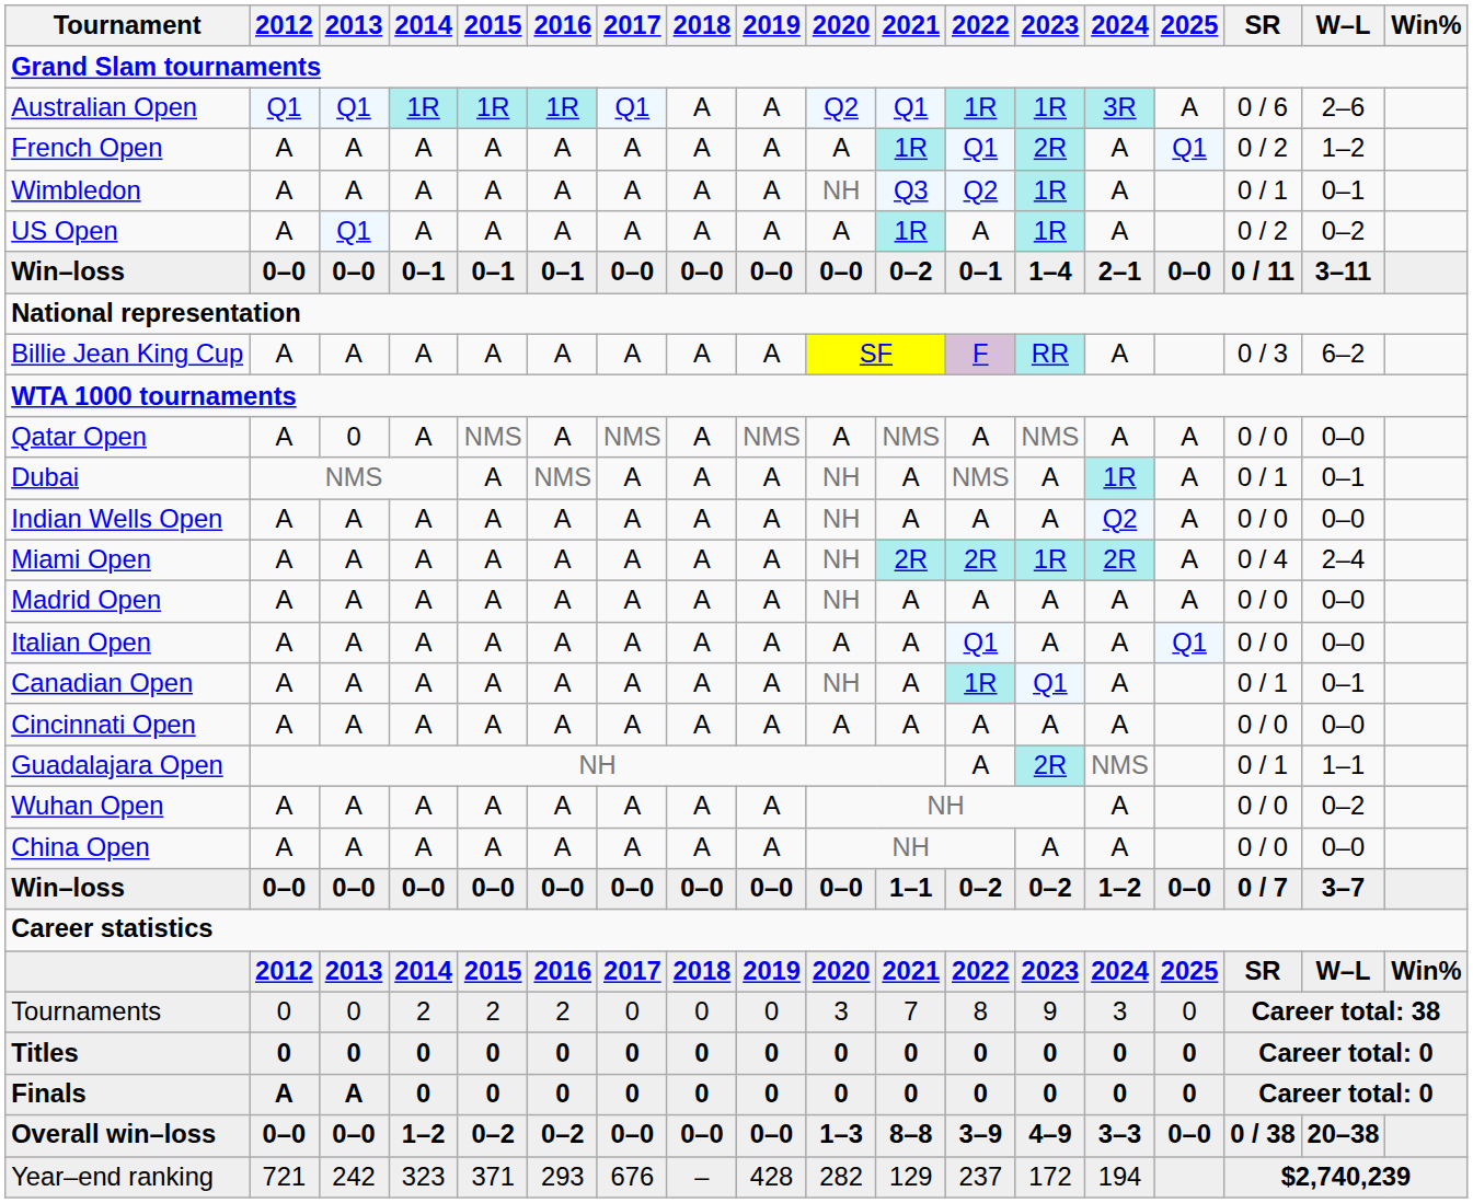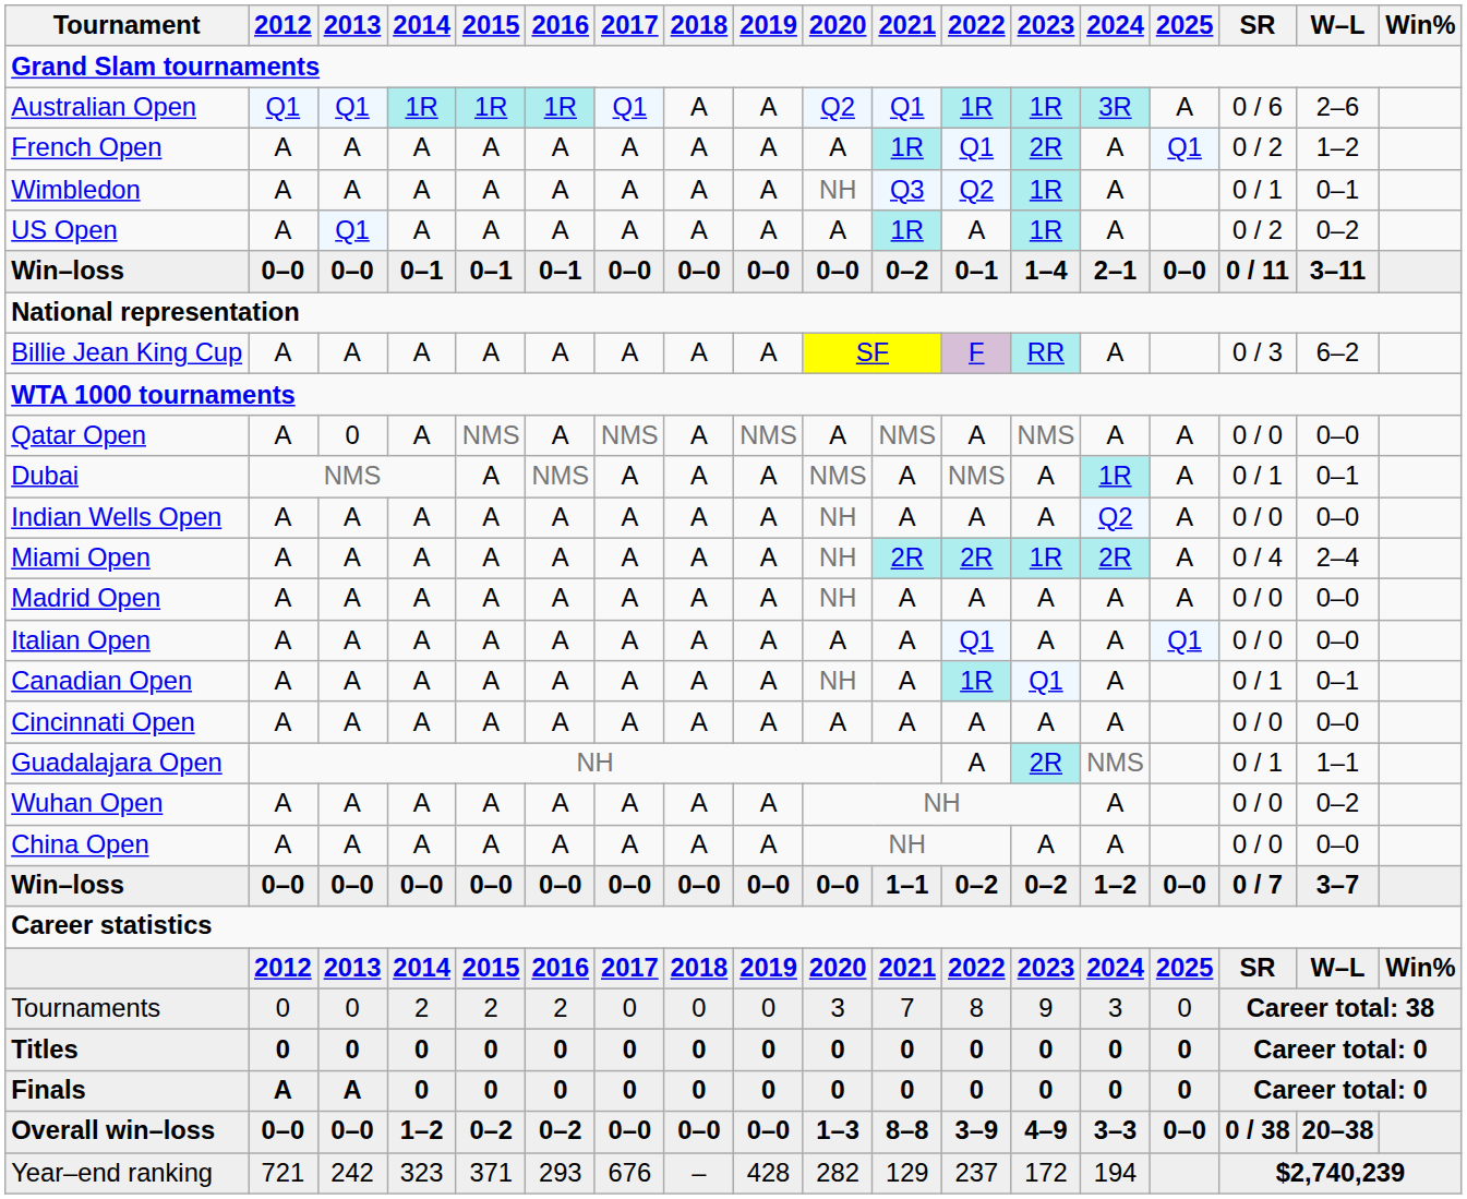Dubai | 2020: NH -> NMS
